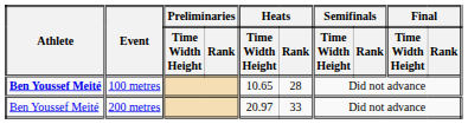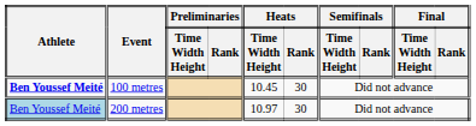100 metres | Heats / Time Width Height: 10.65 -> 10.45
100 metres | Heats / Rank: 28 -> 30
200 metres | Athlete: no background -> lightblue background
200 metres | Heats / Time Width Height: 20.97 -> 10.97
200 metres | Heats / Rank: 33 -> 30
